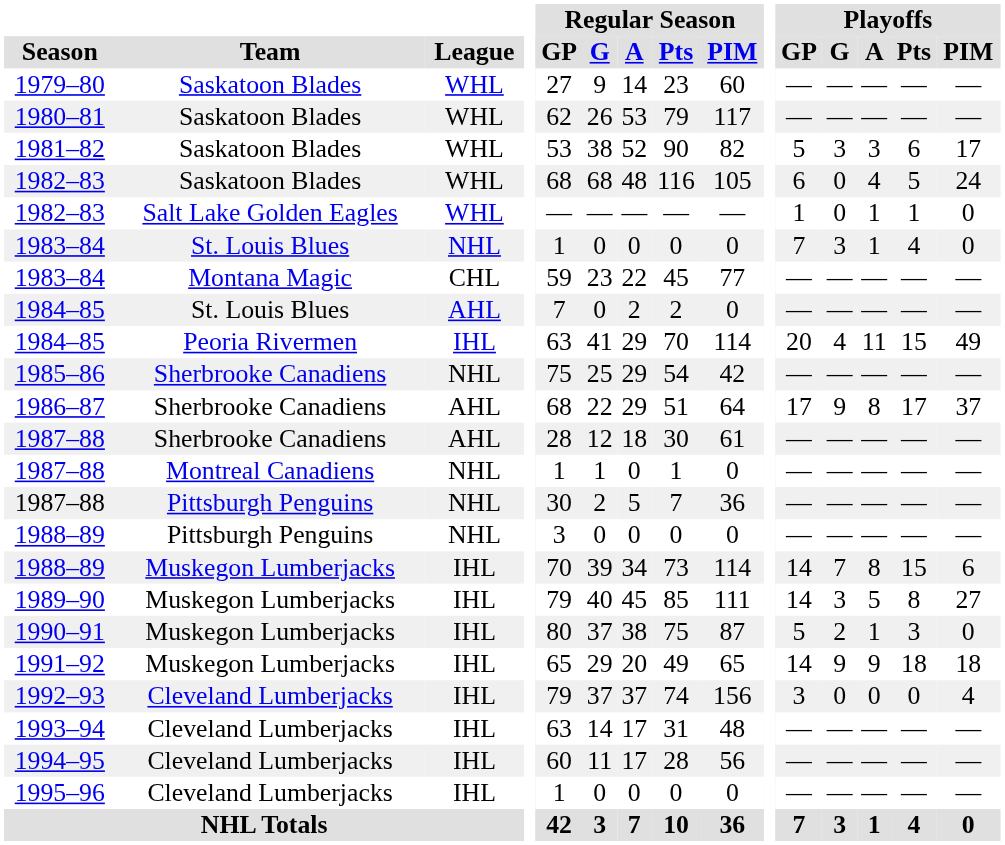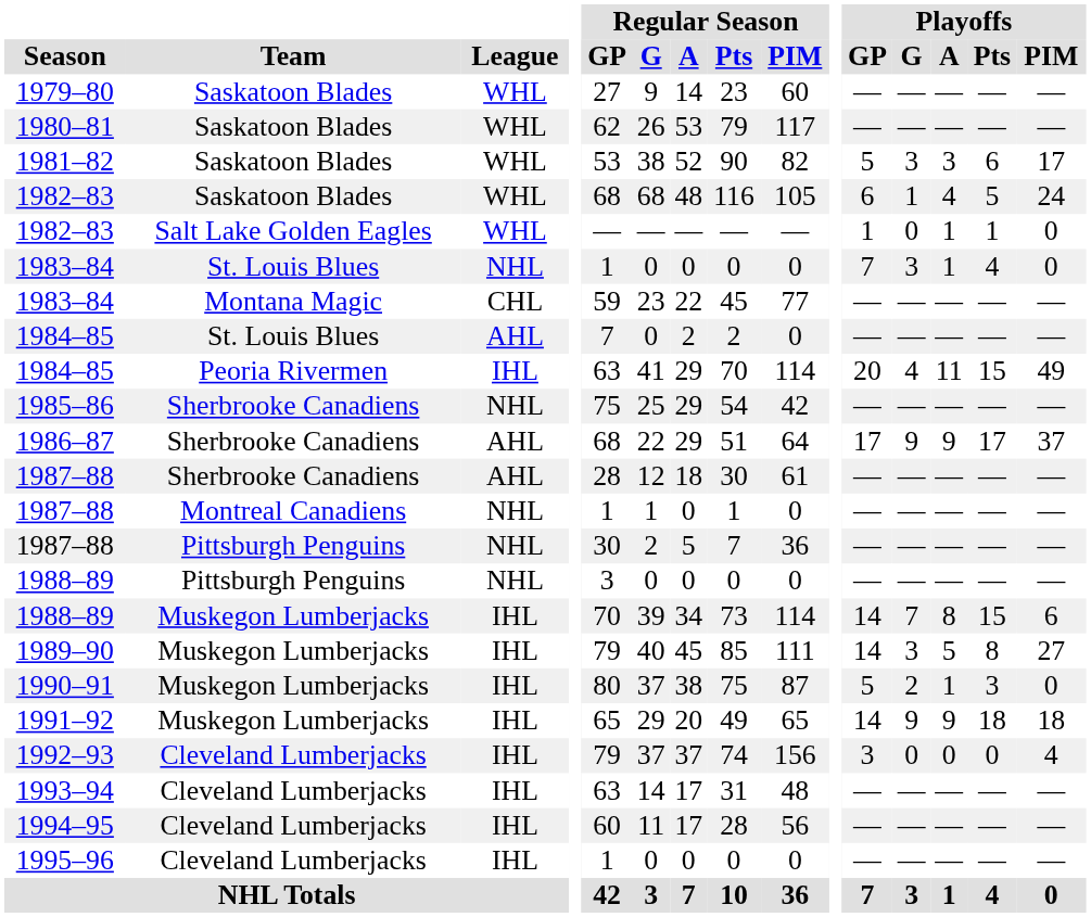1982–83 / Saskatoon Blades | Playoffs / G: 0 -> 1
1986–87 | Playoffs / A: 8 -> 9
